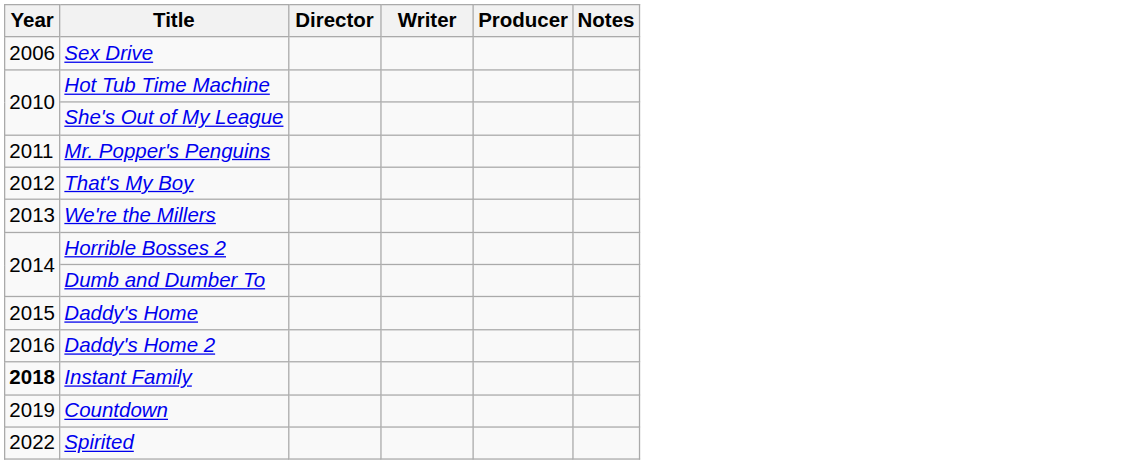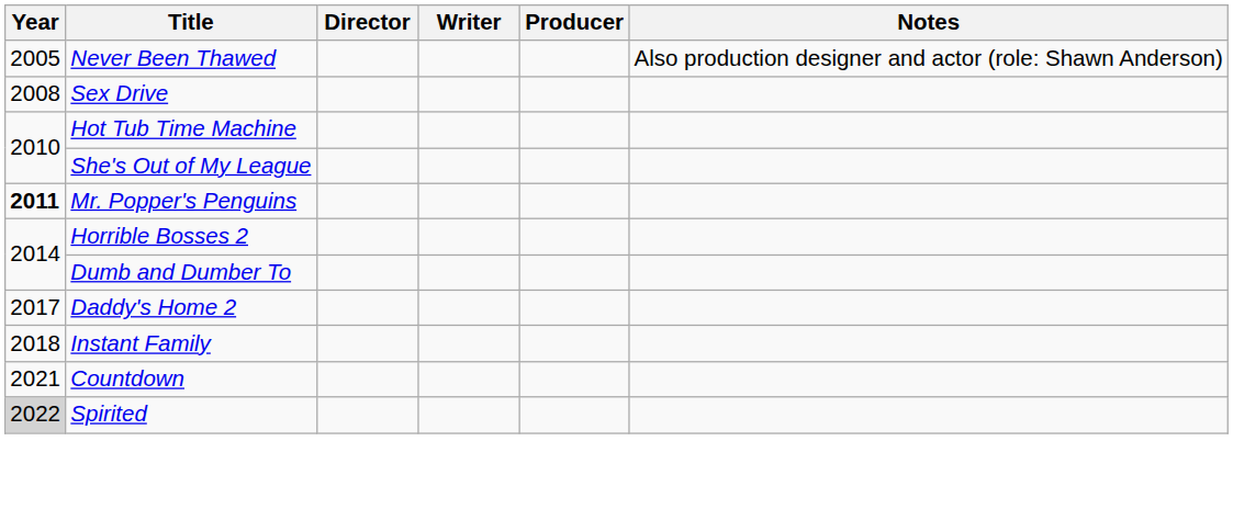+ row: 2005 | Never Been Thawed | Also production designer and actor (role: Shawn Anderson)
Sex Drive | Year: 2006 -> 2008
Mr. Popper's Penguins | Year: normal -> bold
- row: 2012 | That's My Boy
- row: 2013 | We're the Millers
- row: 2015 | Daddy's Home
Daddy's Home 2 | Year: 2016 -> 2017
Instant Family | Year: bold -> normal
Countdown | Year: 2019 -> 2021
Spirited | Year: no background -> lightgrey background
